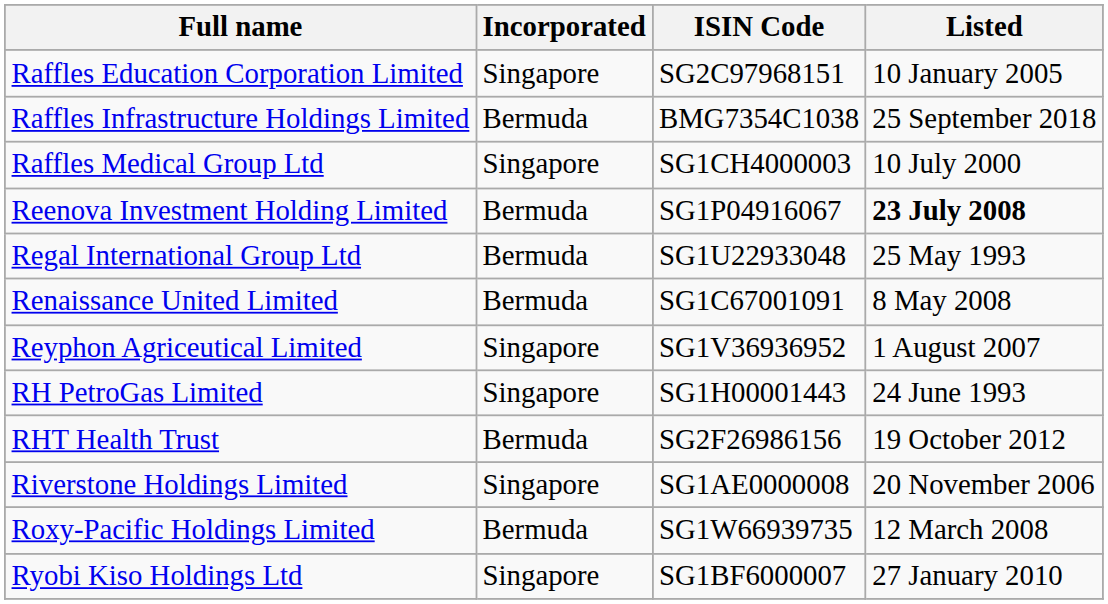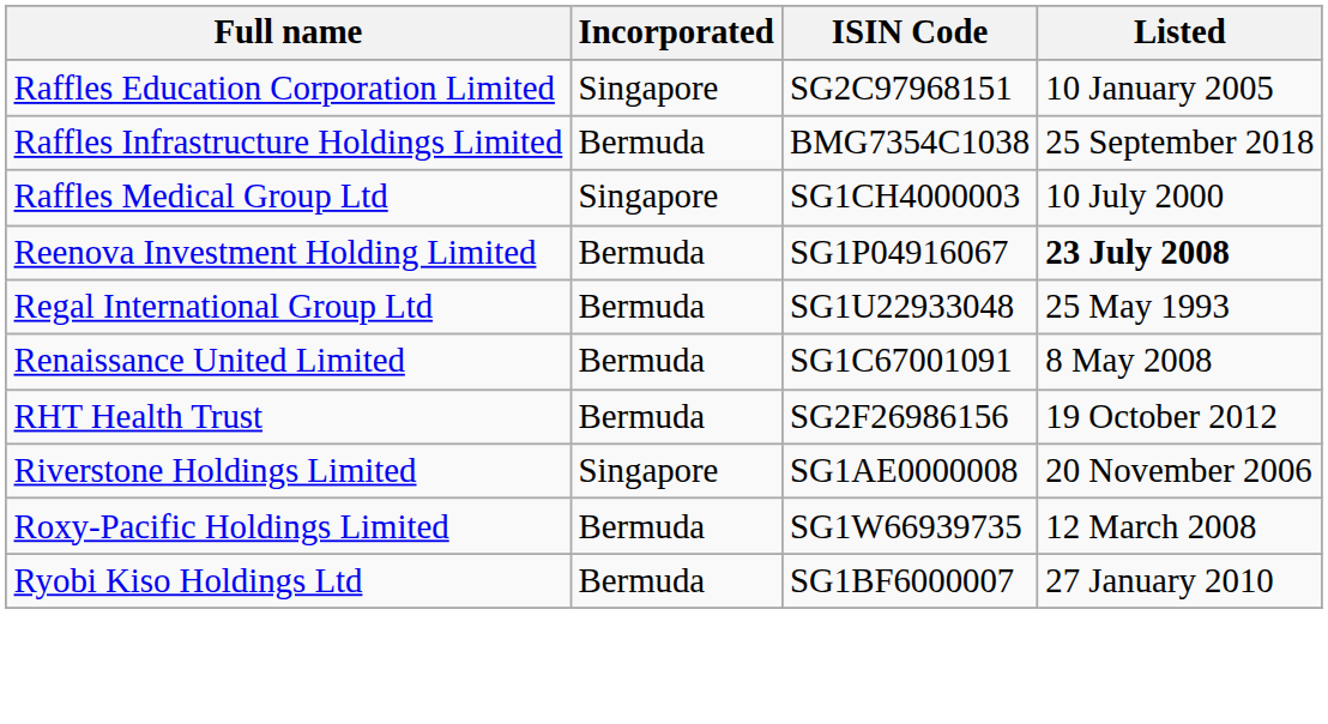- row: Reyphon Agriceutical Limited | Singapore | SG1V36936952 | 1 August 2007
- row: RH PetroGas Limited | Singapore | SG1H00001443 | 24 June 1993
Ryobi Kiso Holdings Ltd | Incorporated: Singapore -> Bermuda
